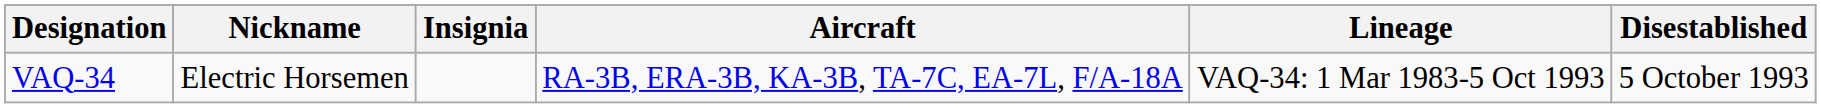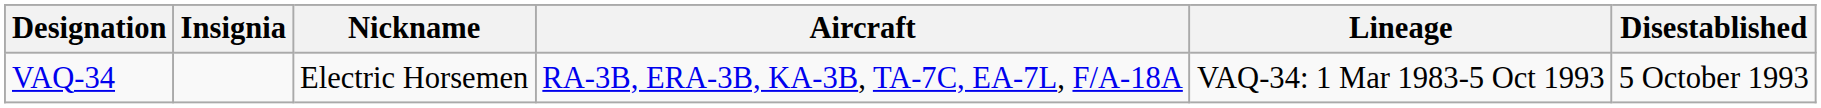columns swapped: Insignia <-> Nickname
